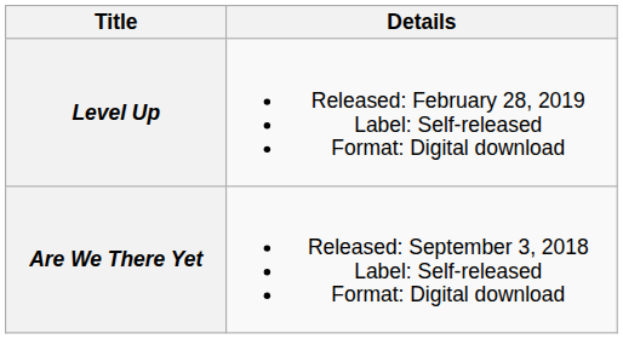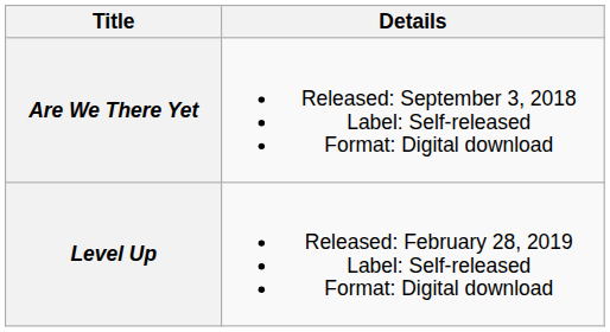rows swapped: Are We There Yet <-> Level Up
